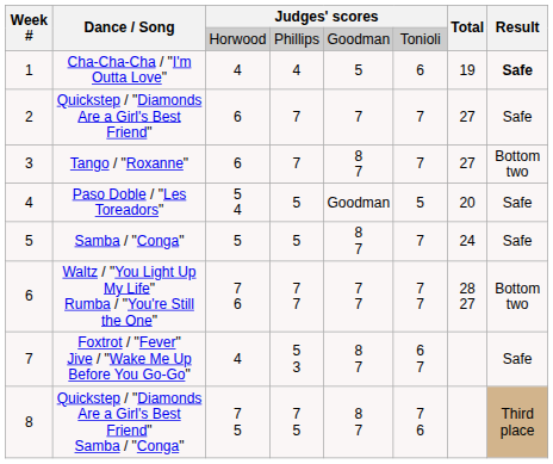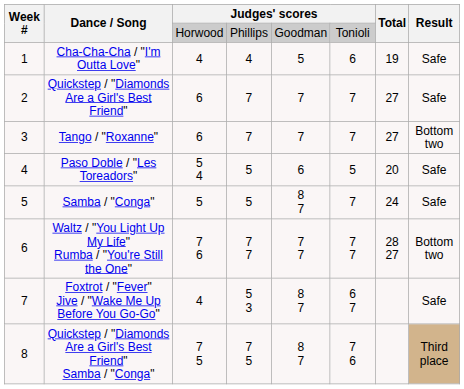Cha-Cha-Cha / "I'm Outta Love" | Result: bold -> normal
Tango / "Roxanne" | column 5: 8 7 -> 7
Paso Doble / "Les Toreadors" | column 5: Goodman -> 6
